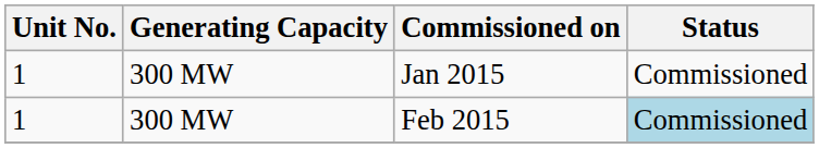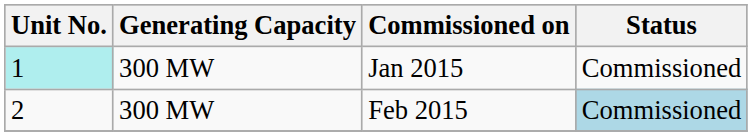Jan 2015 | Unit No.: no background -> paleturquoise background
Feb 2015 | Unit No.: 1 -> 2
